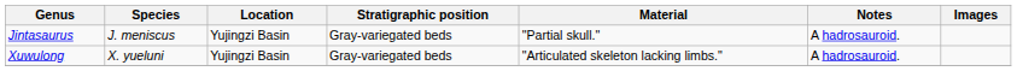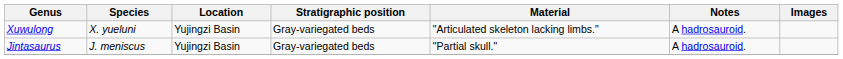rows swapped: Jintasaurus <-> Xuwulong
